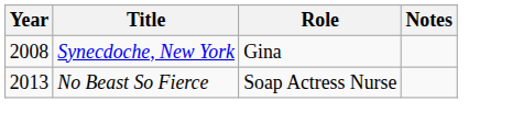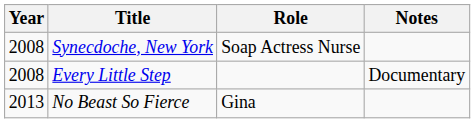Synecdoche, New York | Role: Gina -> Soap Actress Nurse
+ row: 2008 | Every Little Step | Documentary
No Beast So Fierce | Role: Soap Actress Nurse -> Gina
